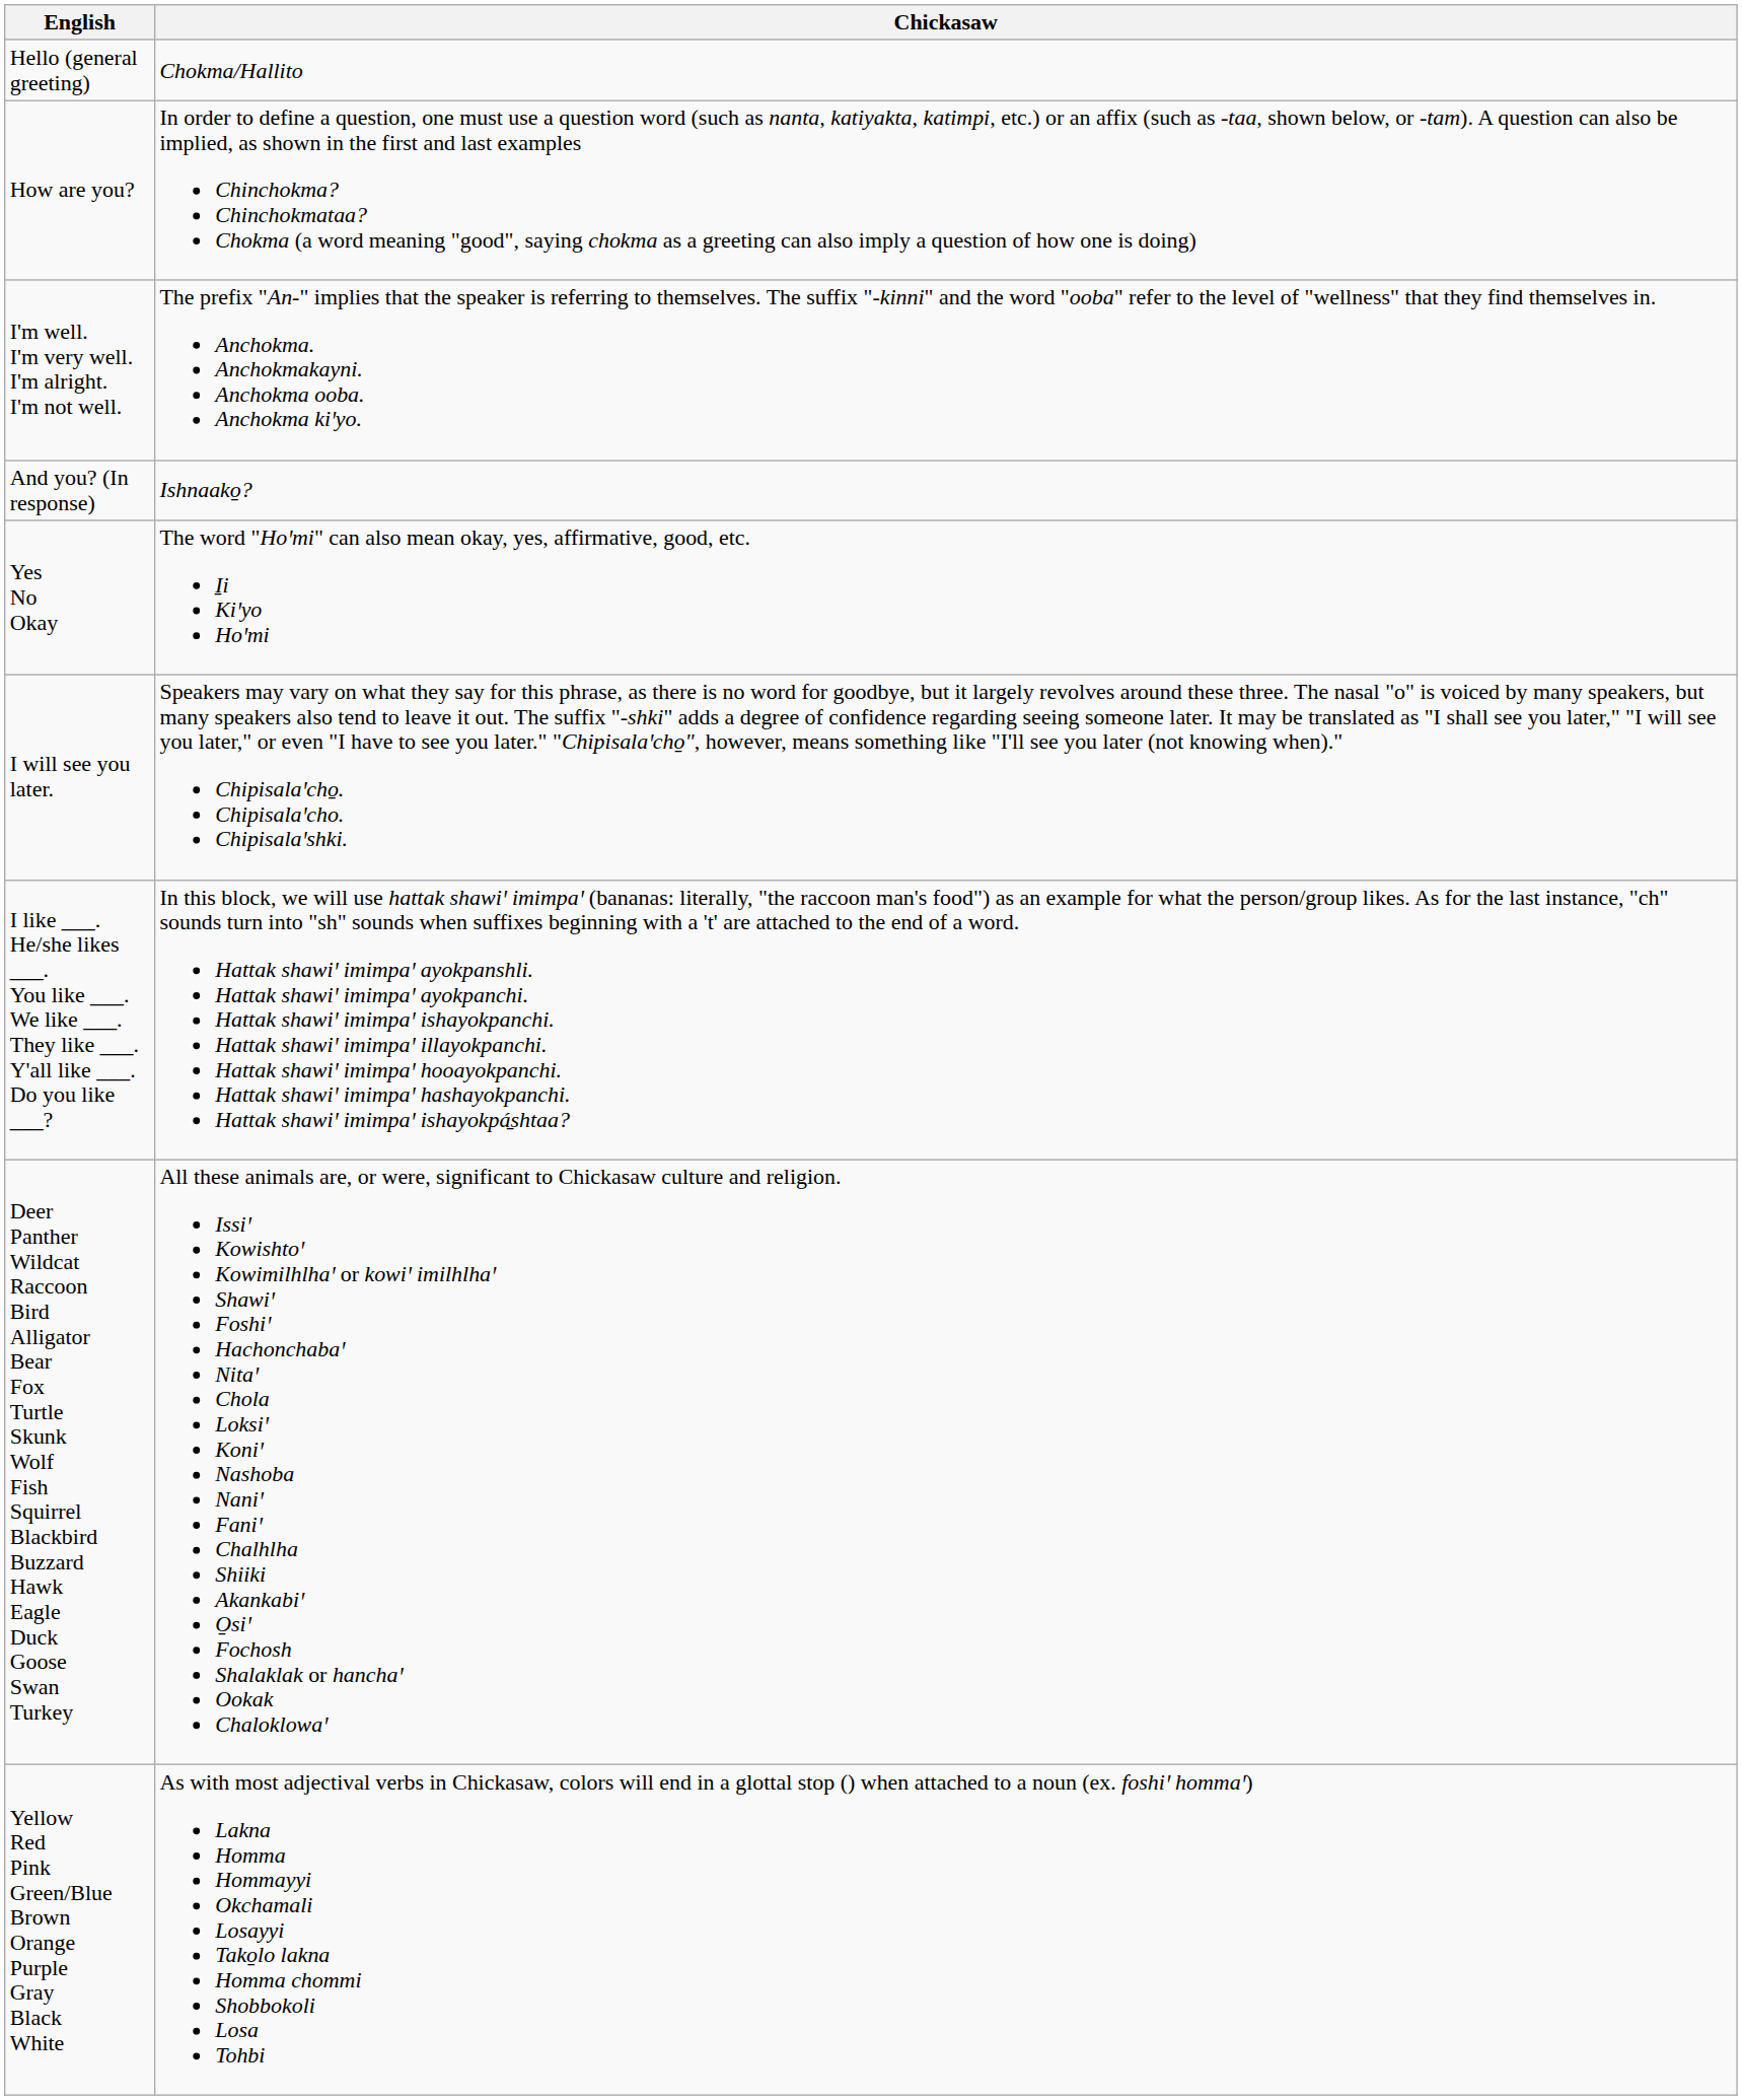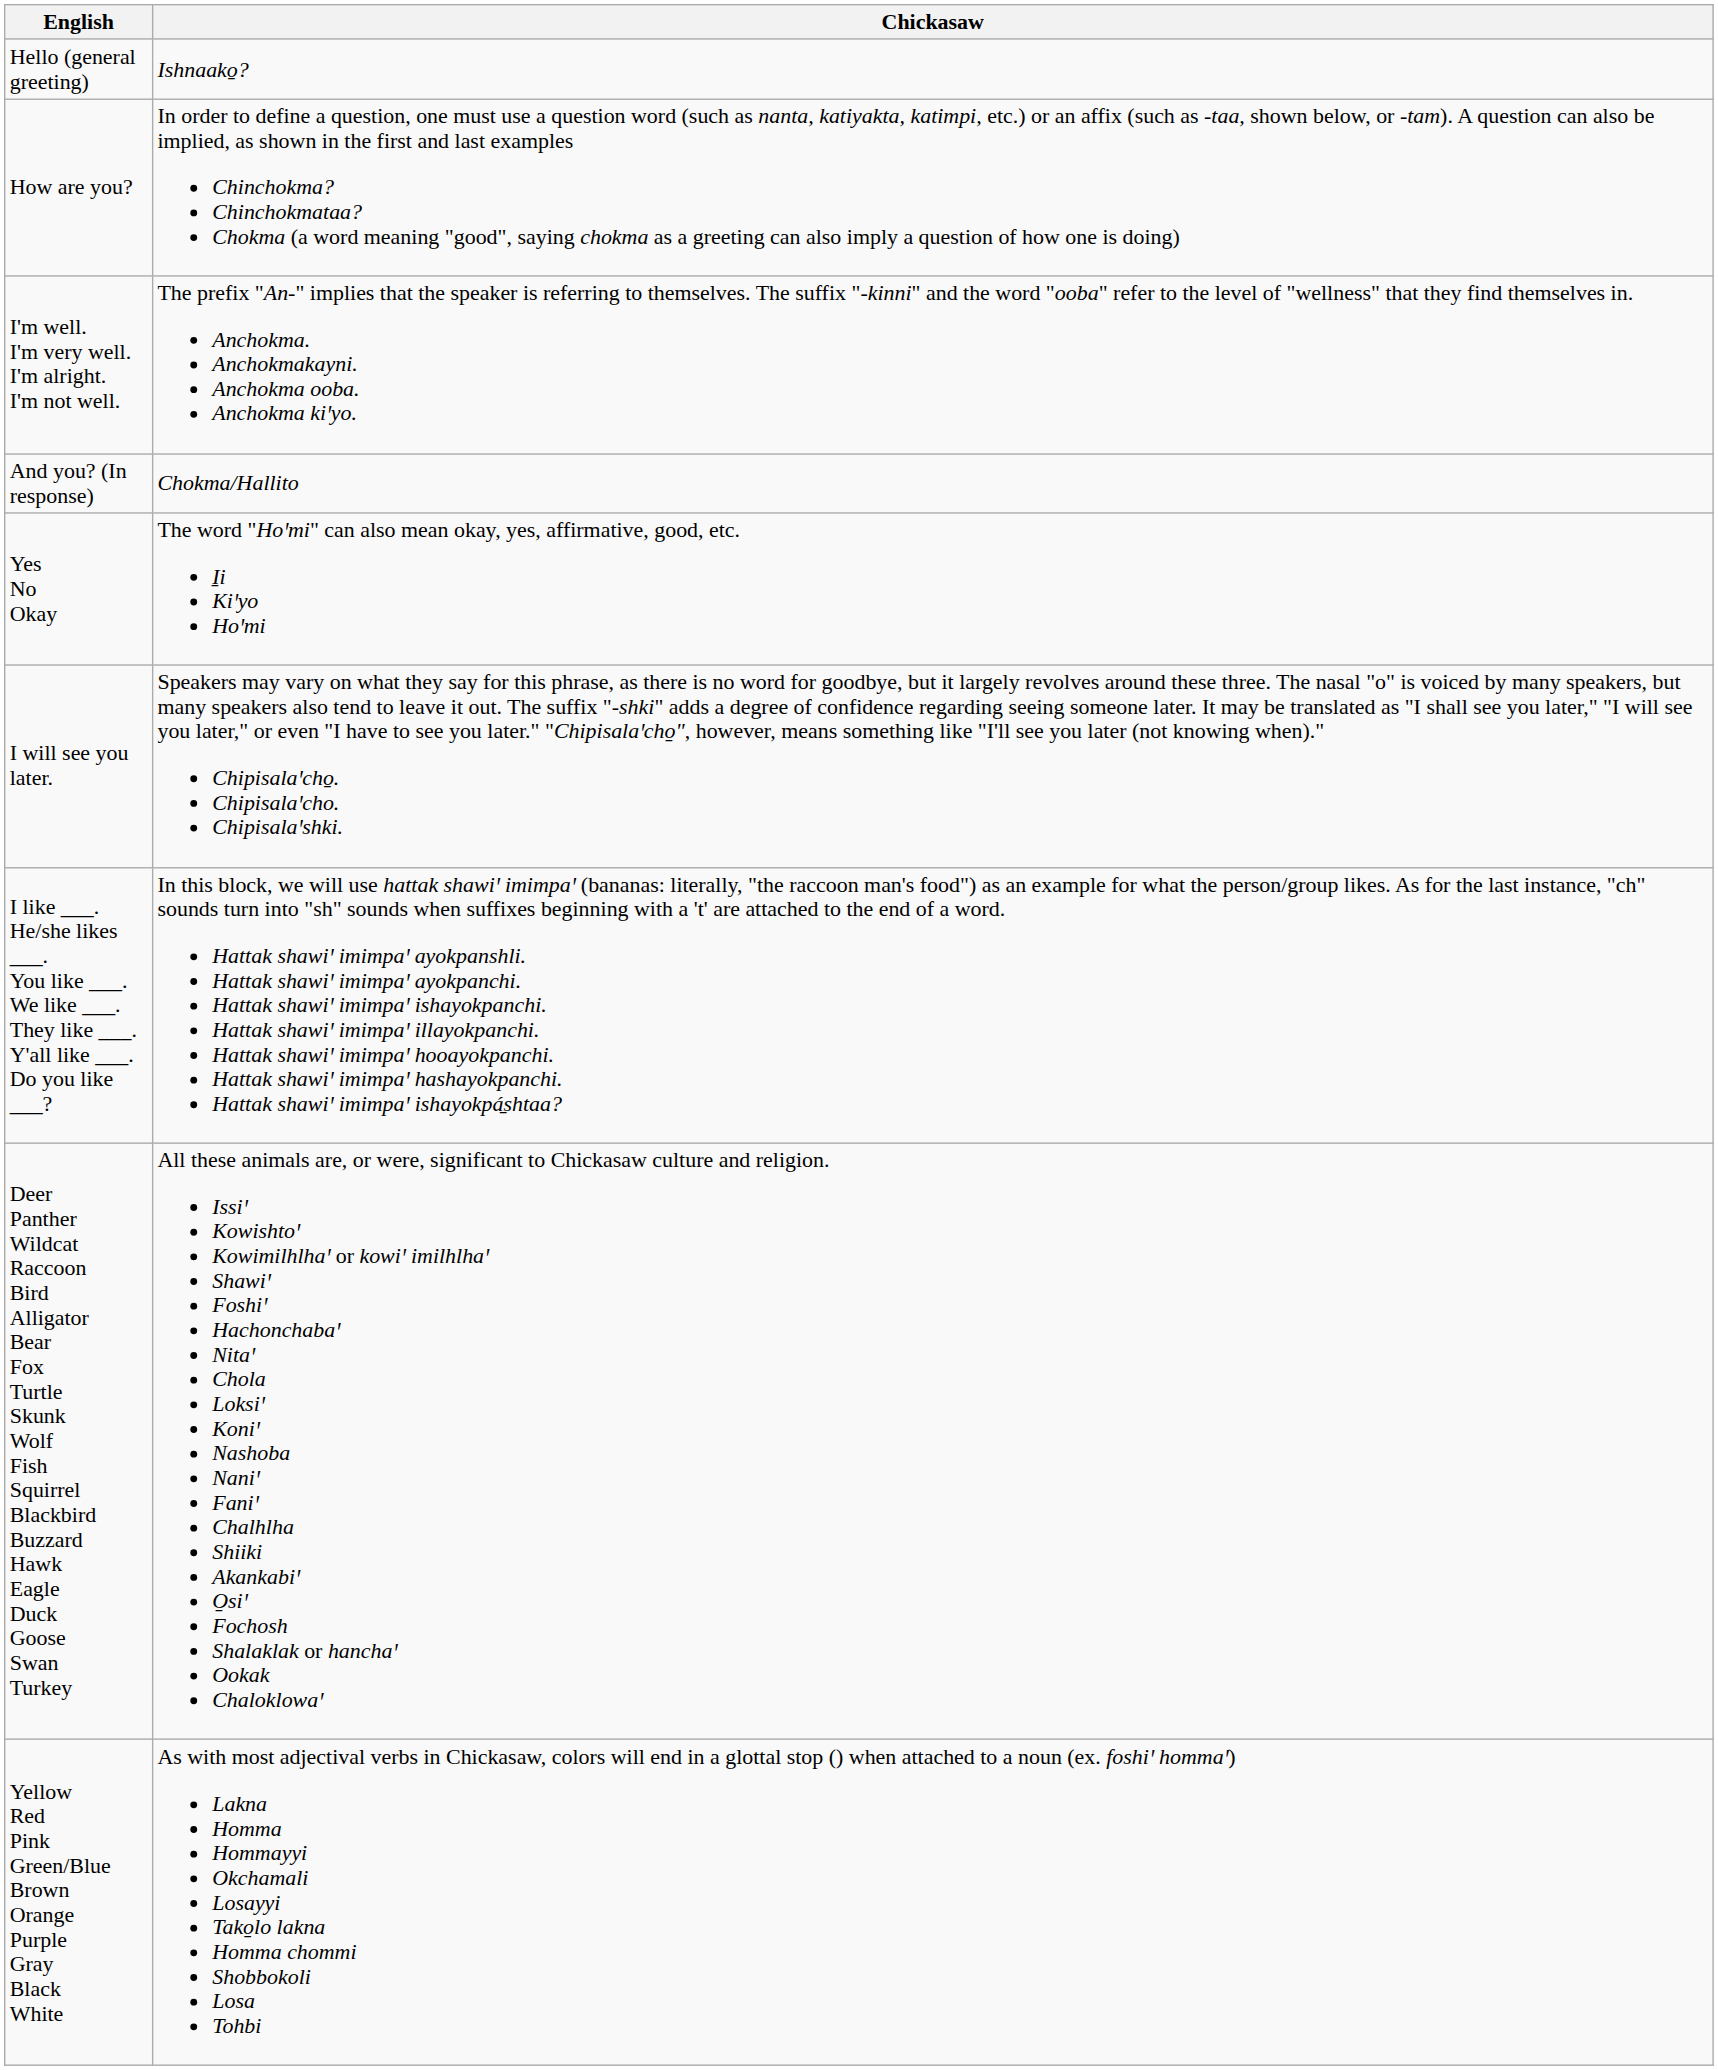Hello (general greeting) | Chickasaw: Chokma/Hallito -> Ishnaako̱?
And you? (In response) | Chickasaw: Ishnaako̱? -> Chokma/Hallito
